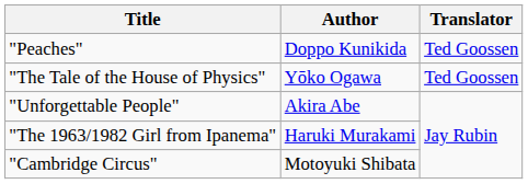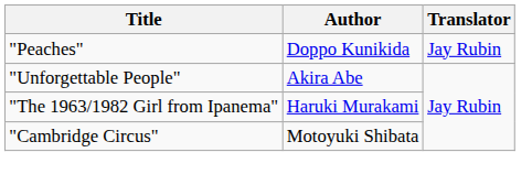"Peaches" | Translator: Ted Goossen -> Jay Rubin
- row: "The Tale of the House of Physics" | Yōko Ogawa | Ted Goossen
